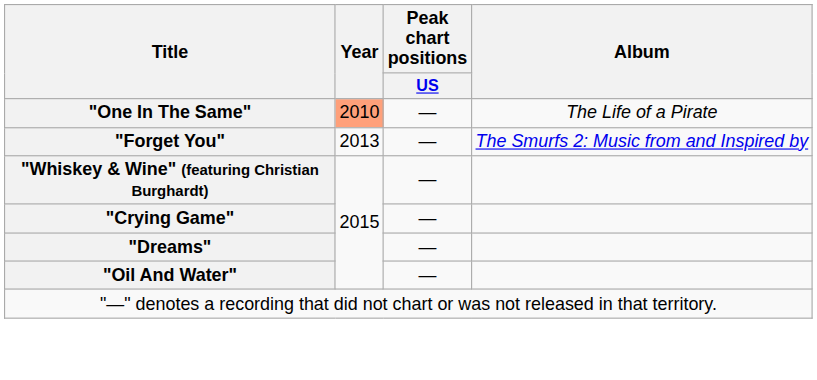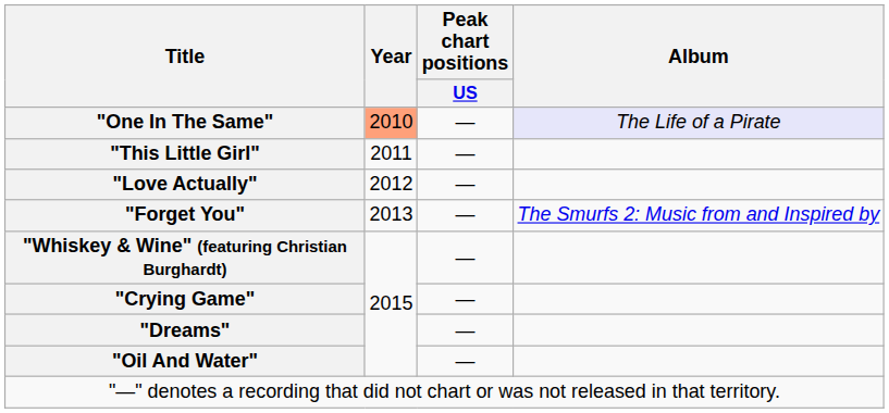"One In The Same" | Album: no background -> lavender background
+ row: "This Little Girl" | 2011 | —
+ row: "Love Actually" | 2012 | —
